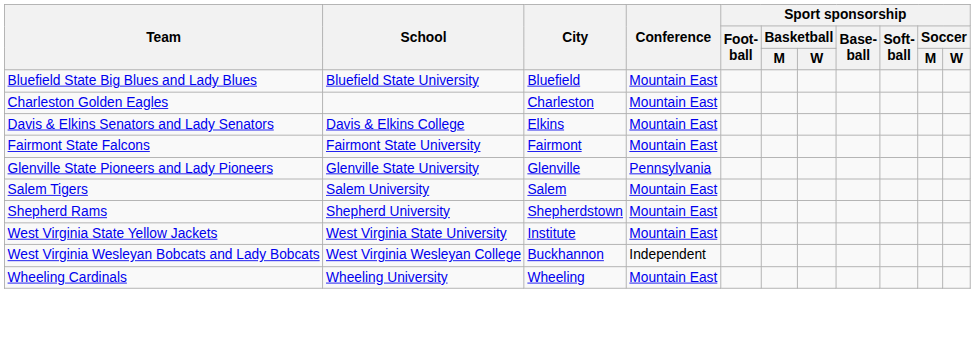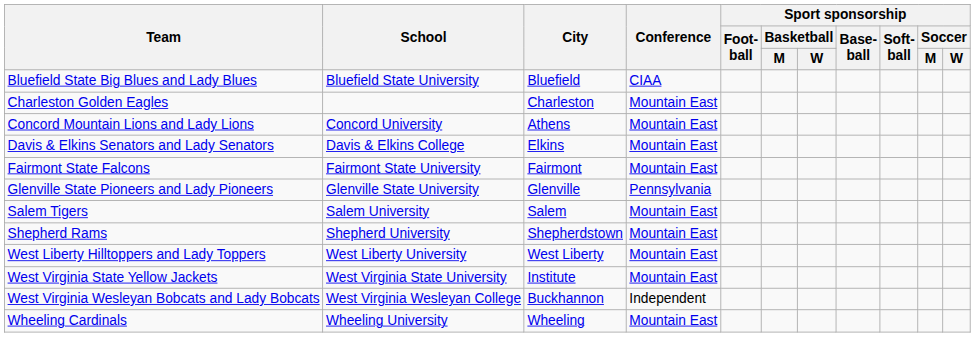Bluefield State Big Blues and Lady Blues | Conference: Mountain East -> CIAA
+ row: Concord Mountain Lions and Lady Lions | Concord University | Athens | Mountain East
+ row: West Liberty Hilltoppers and Lady Toppers | West Liberty University | West Liberty | Mountain East
